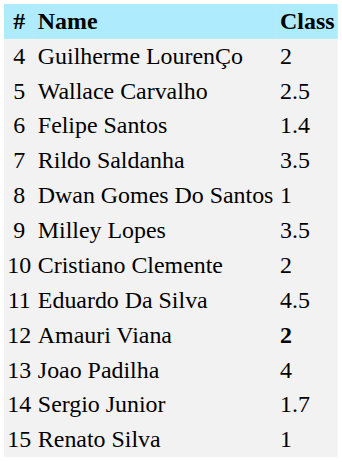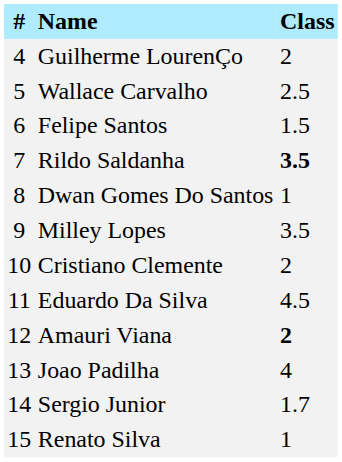Felipe Santos | Class: 1.4 -> 1.5
Rildo Saldanha | Class: normal -> bold
